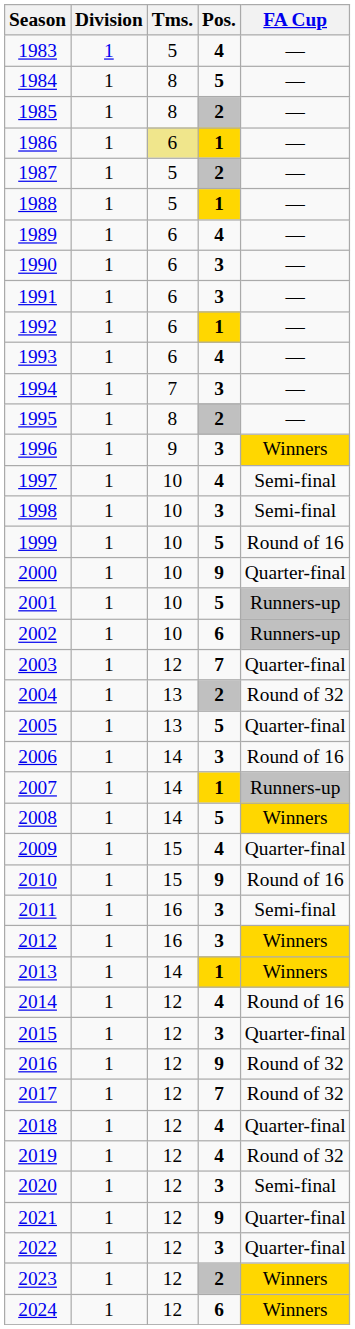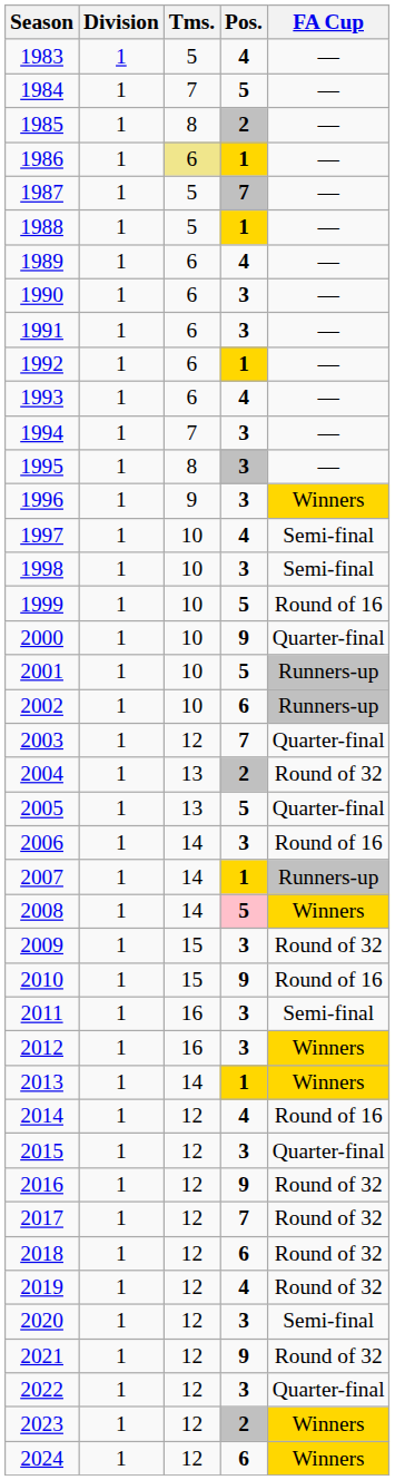1984 | Tms.: 8 -> 7
1987 | Pos.: 2 -> 7
1995 | Pos.: 2 -> 3
2008 | Pos.: no background -> pink background
2009 | Pos.: 4 -> 3
2009 | FA Cup: Quarter-final -> Round of 32
2018 | Pos.: 4 -> 6
2018 | FA Cup: Quarter-final -> Round of 32
2021 | FA Cup: Quarter-final -> Round of 32
